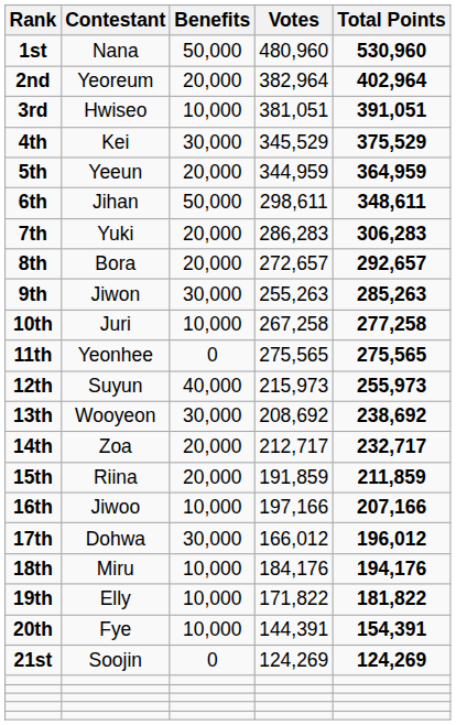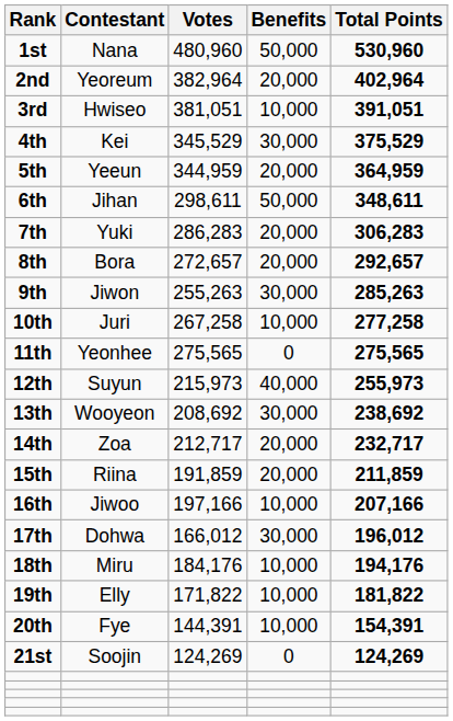columns swapped: Votes <-> Benefits
